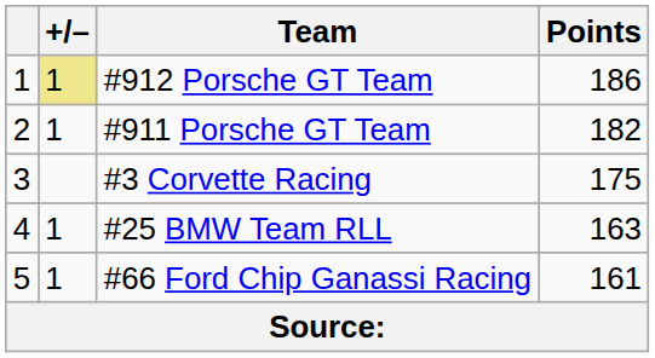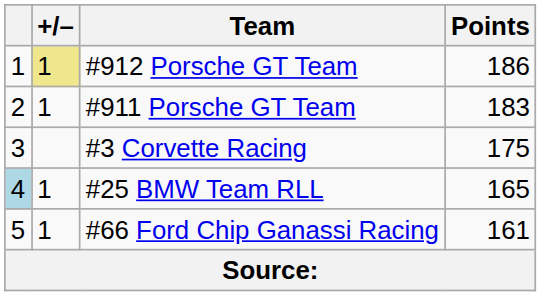#911 Porsche GT Team | Points: 182 -> 183
#25 BMW Team RLL | column 1: no background -> lightblue background
#25 BMW Team RLL | Points: 163 -> 165
